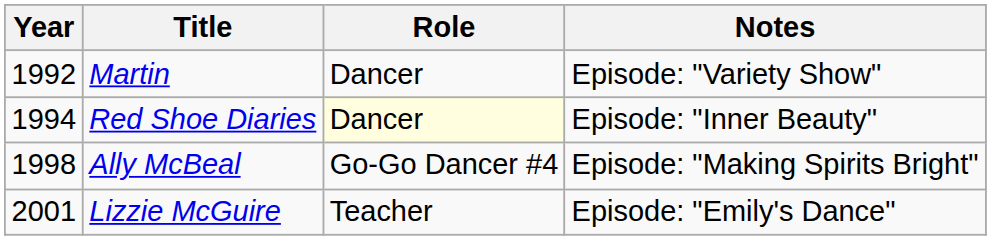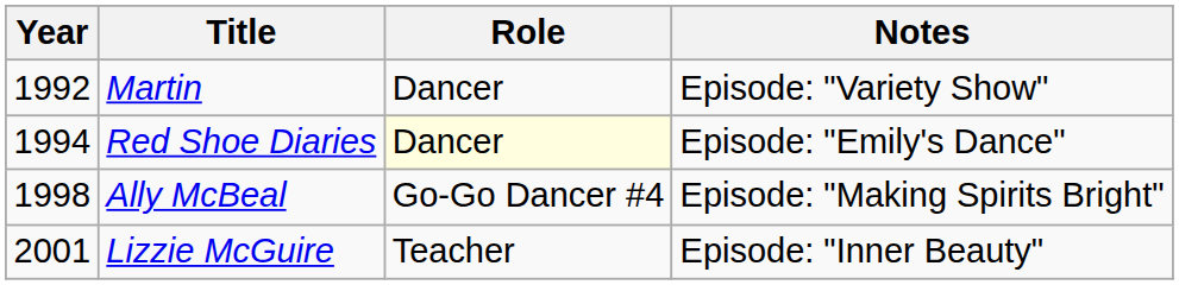Red Shoe Diaries | Notes: Episode: "Inner Beauty" -> Episode: "Emily's Dance"
Lizzie McGuire | Notes: Episode: "Emily's Dance" -> Episode: "Inner Beauty"
